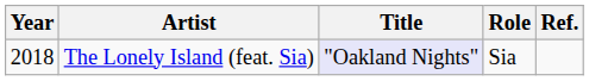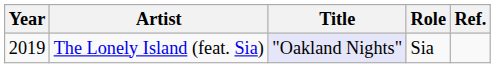The Lonely Island (feat. Sia) | Year: 2018 -> 2019
